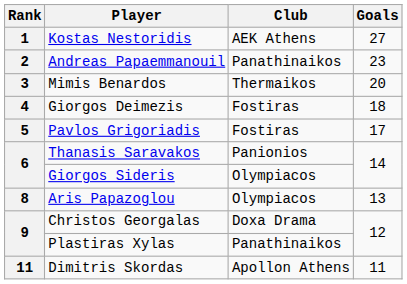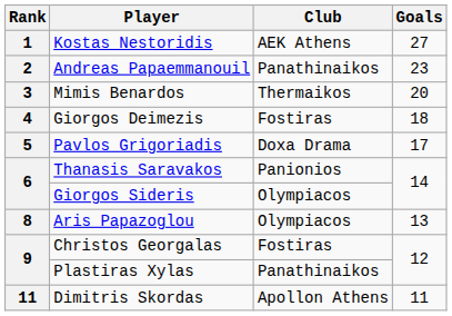Pavlos Grigoriadis | Club: Fostiras -> Doxa Drama
Christos Georgalas | Club: Doxa Drama -> Fostiras
